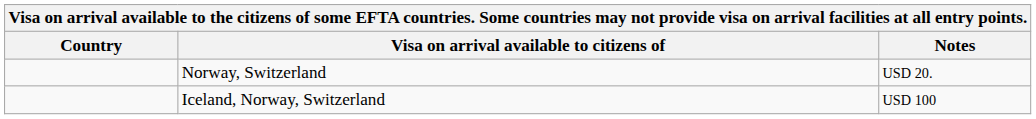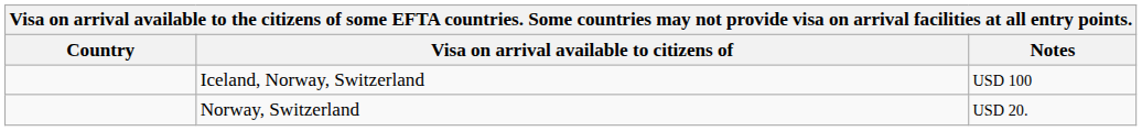rows swapped: Norway, Switzerland <-> Iceland, Norway, Switzerland
